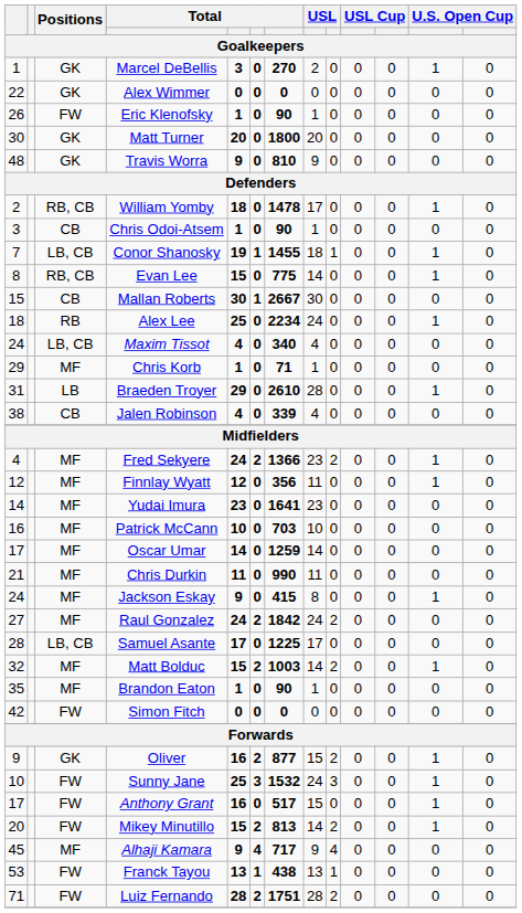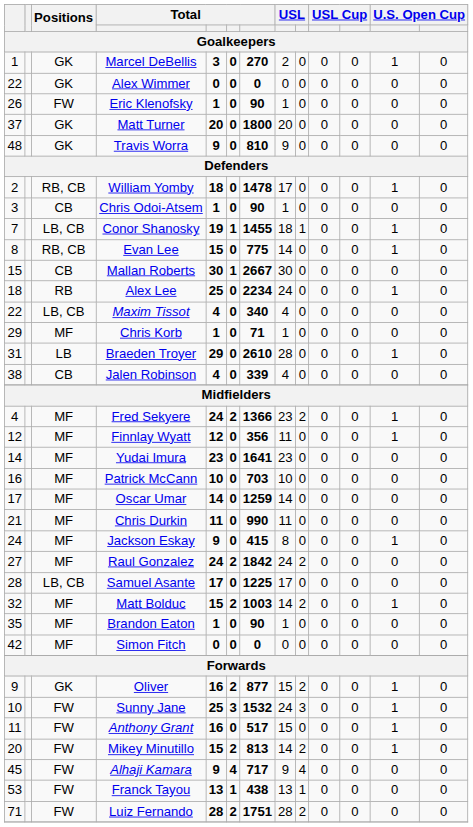Matt Turner | column 1: 30 -> 37
Maxim Tissot | column 1: 24 -> 22
Simon Fitch | Positions: FW -> MF
Anthony Grant | column 1: 17 -> 11
Alhaji Kamara | Positions: MF -> FW
